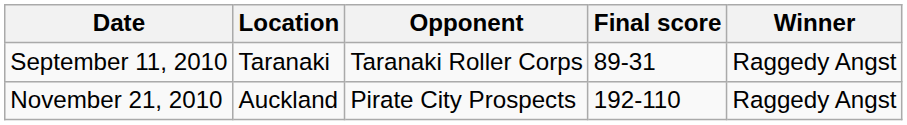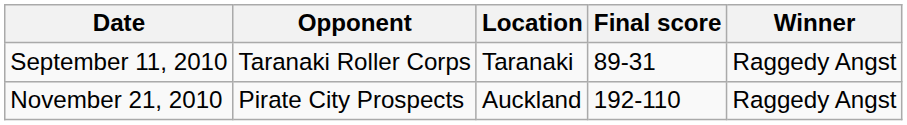columns swapped: Opponent <-> Location
